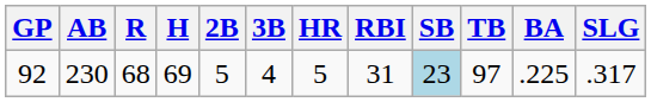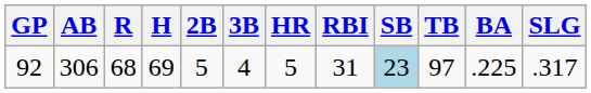92 | AB: 230 -> 306
